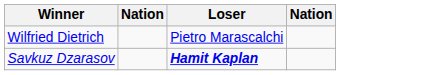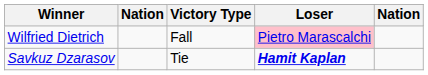+ column: Victory Type | Fall | Tie
Wilfried Dietrich | Loser: no background -> pink background
